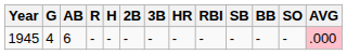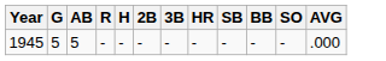- column: RBI | -
1945 | G: 4 -> 5
1945 | AB: 6 -> 5
1945 | AVG: pink background -> no background
